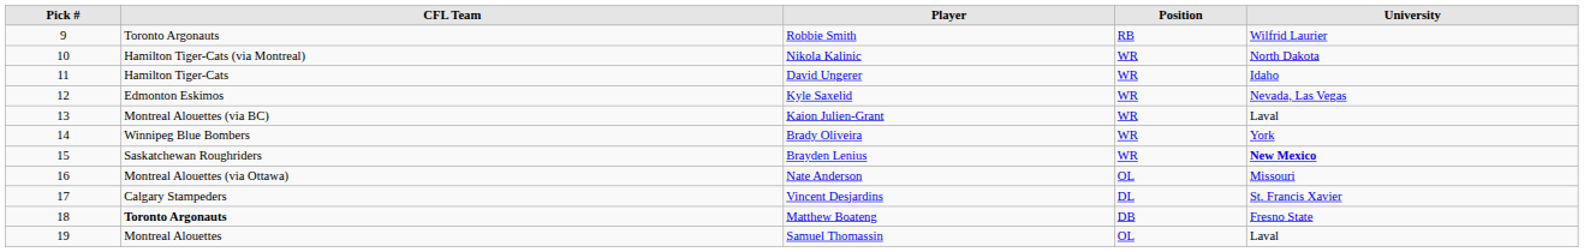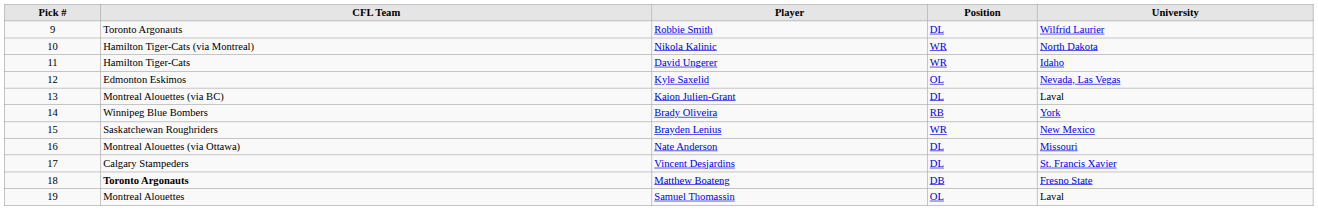Robbie Smith | Position: RB -> DL
Kyle Saxelid | Position: WR -> OL
Kaion Julien-Grant | Position: WR -> DL
Brady Oliveira | Position: WR -> RB
Brayden Lenius | University: bold -> normal
Nate Anderson | Position: OL -> DL
